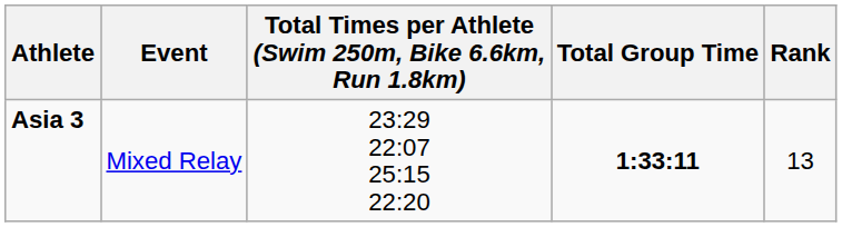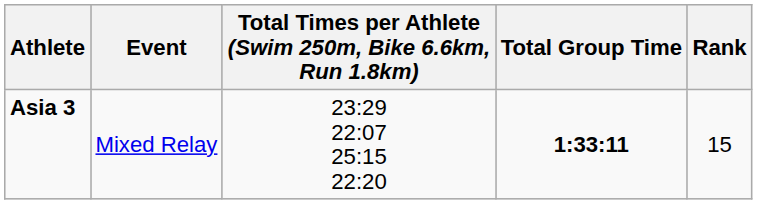Asia 3 | Rank: 13 -> 15
